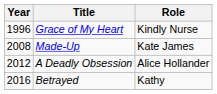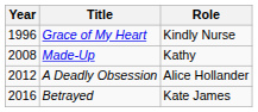Made-Up | Role: Kate James -> Kathy
Betrayed | Role: Kathy -> Kate James
